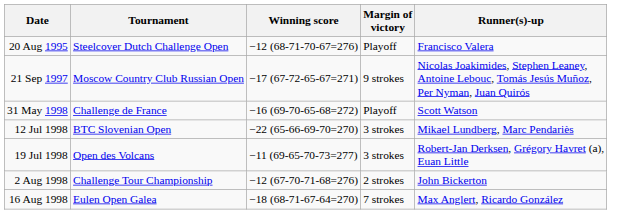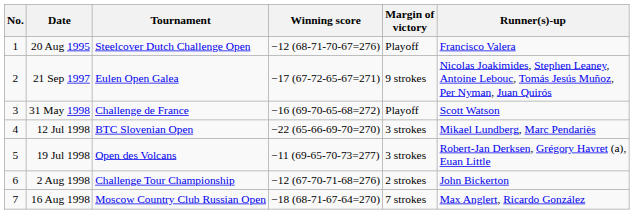+ column: No. | 1 | 2 | 3 | 4 | 5 | 6 | 7
21 Sep 1997 | Tournament: Moscow Country Club Russian Open -> Eulen Open Galea
16 Aug 1998 | Tournament: Eulen Open Galea -> Moscow Country Club Russian Open
